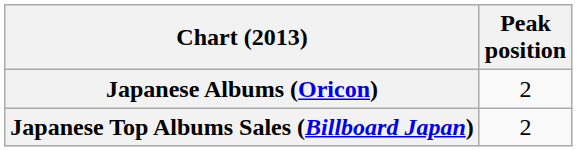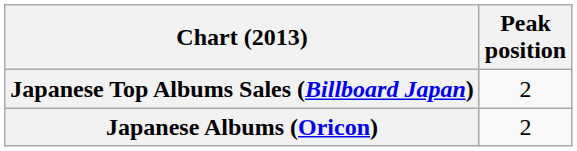rows swapped: Japanese Albums (Oricon) <-> Japanese Top Albums Sales (Billboard Japan)
